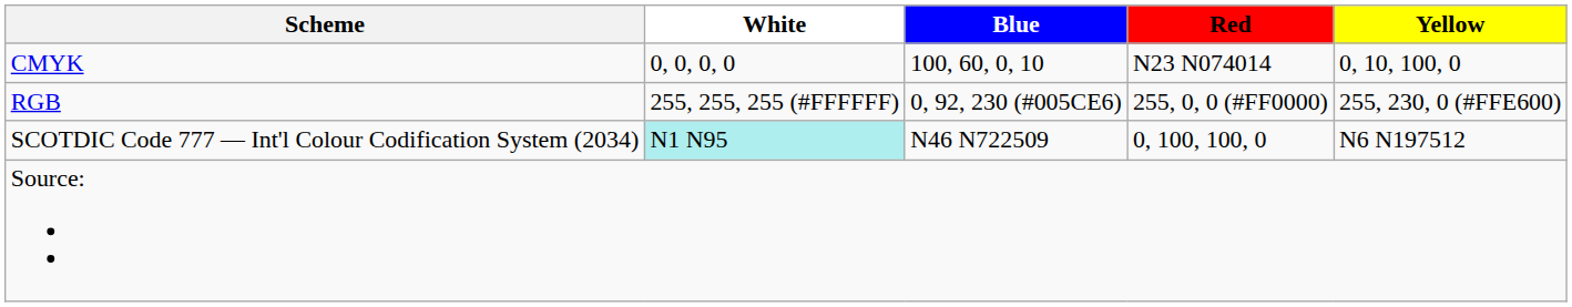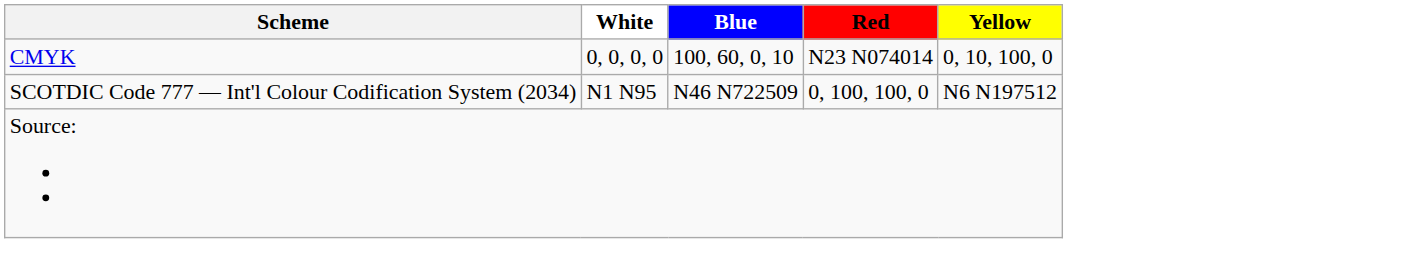- row: RGB | 255, 255, 255 (#FFFFFF) | 0, 92, 230 (#005CE6) | 255, 0, 0 (#FF0000) | 255, 230, 0 (#FFE600)
SCOTDIC Code 777 — Int'l Colour Codification System (2034) | White: paleturquoise background -> no background
